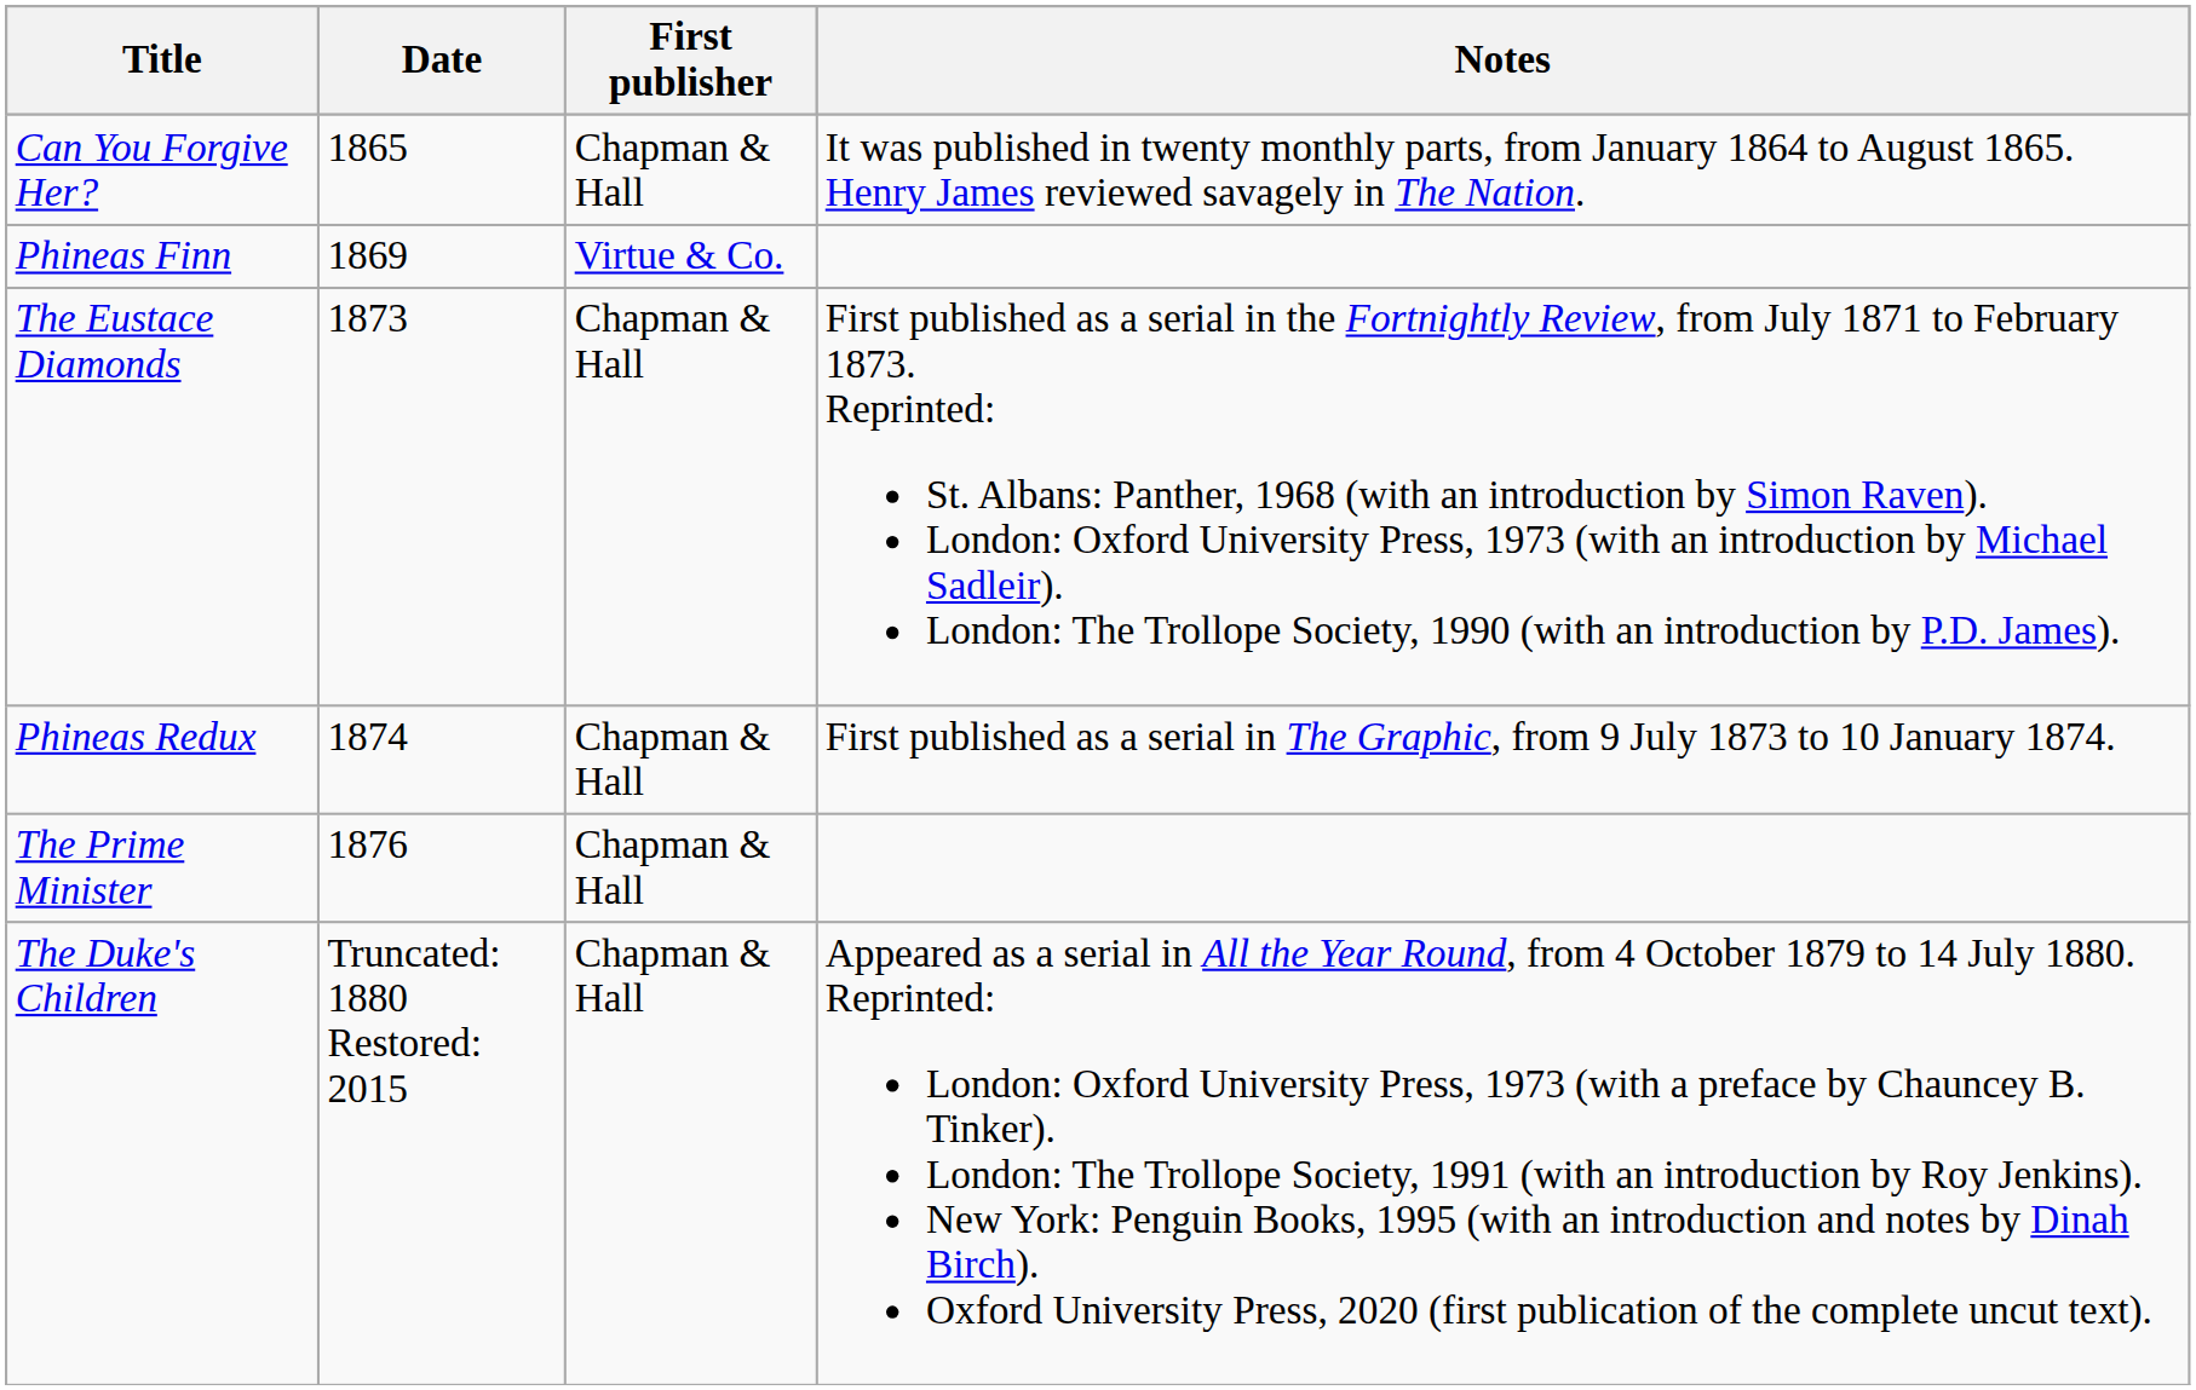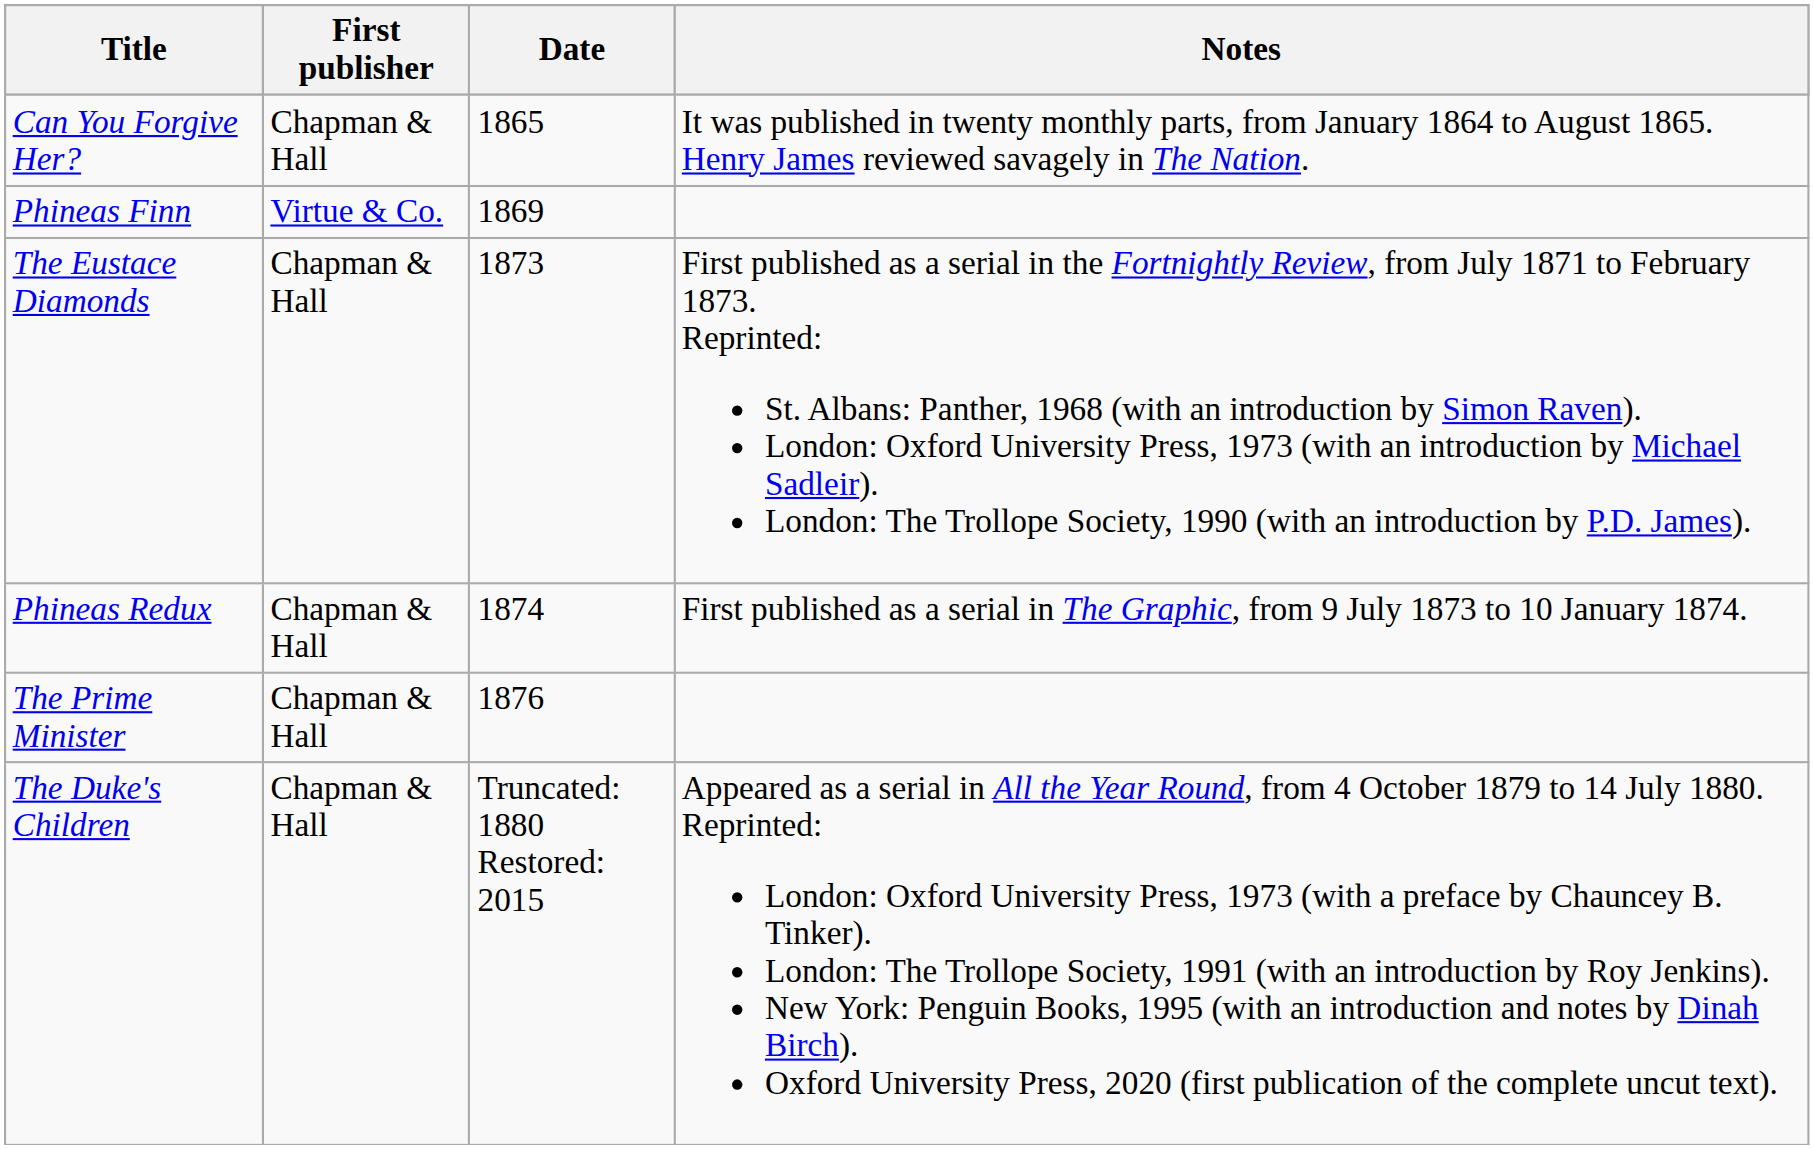columns swapped: Date <-> First publisher
